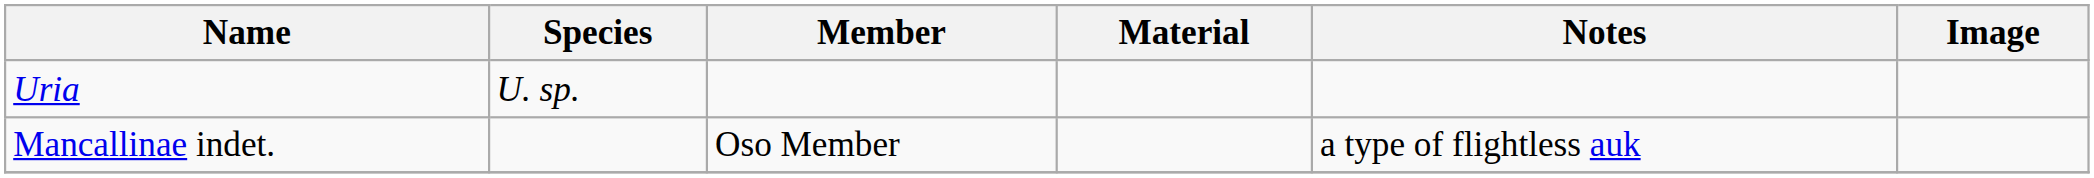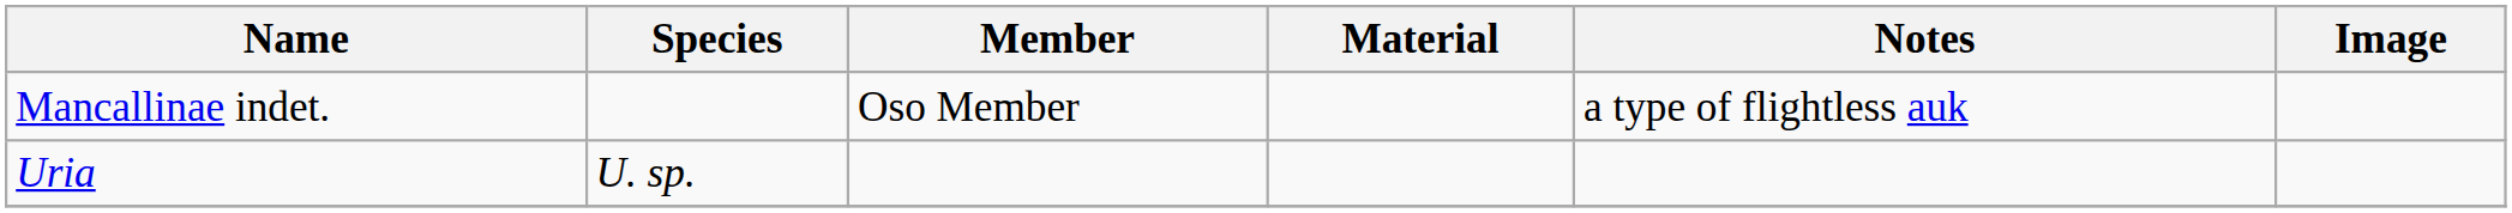rows swapped: Mancallinae indet. <-> Uria
